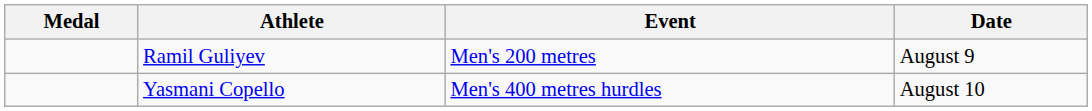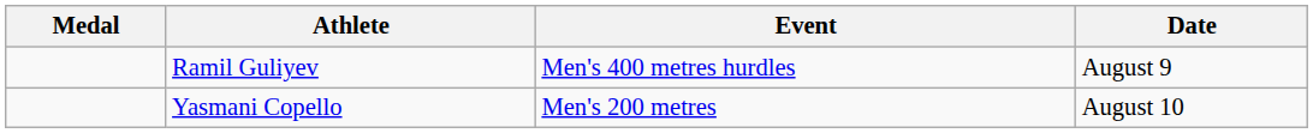Ramil Guliyev | Event: Men's 200 metres -> Men's 400 metres hurdles
Yasmani Copello | Event: Men's 400 metres hurdles -> Men's 200 metres
